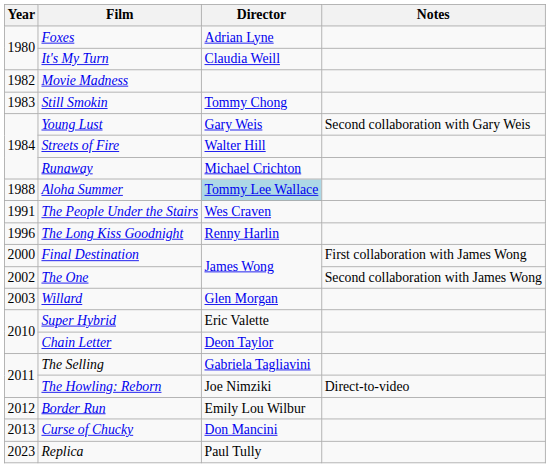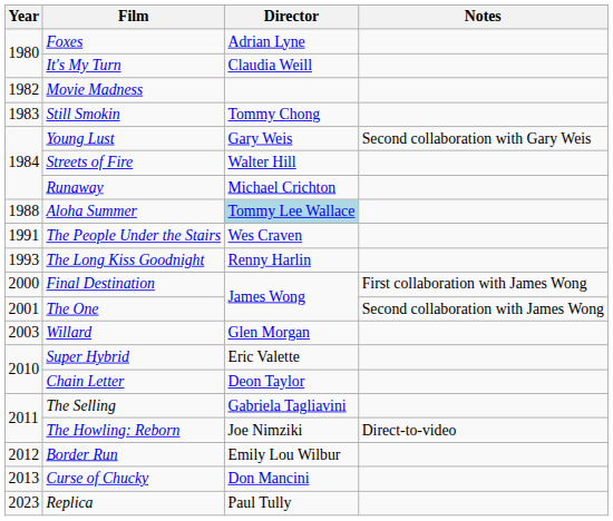The Long Kiss Goodnight | Year: 1996 -> 1993
The One | Year: 2002 -> 2001
